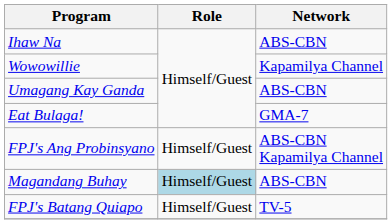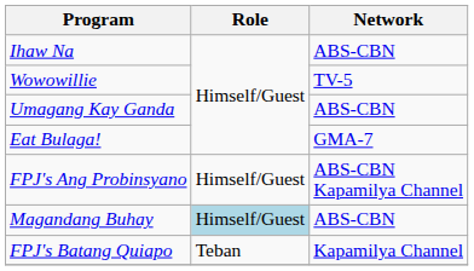Wowowillie | Network: Kapamilya Channel -> TV-5
FPJ's Batang Quiapo | Role: Himself/Guest -> Teban
FPJ's Batang Quiapo | Network: TV-5 -> Kapamilya Channel
